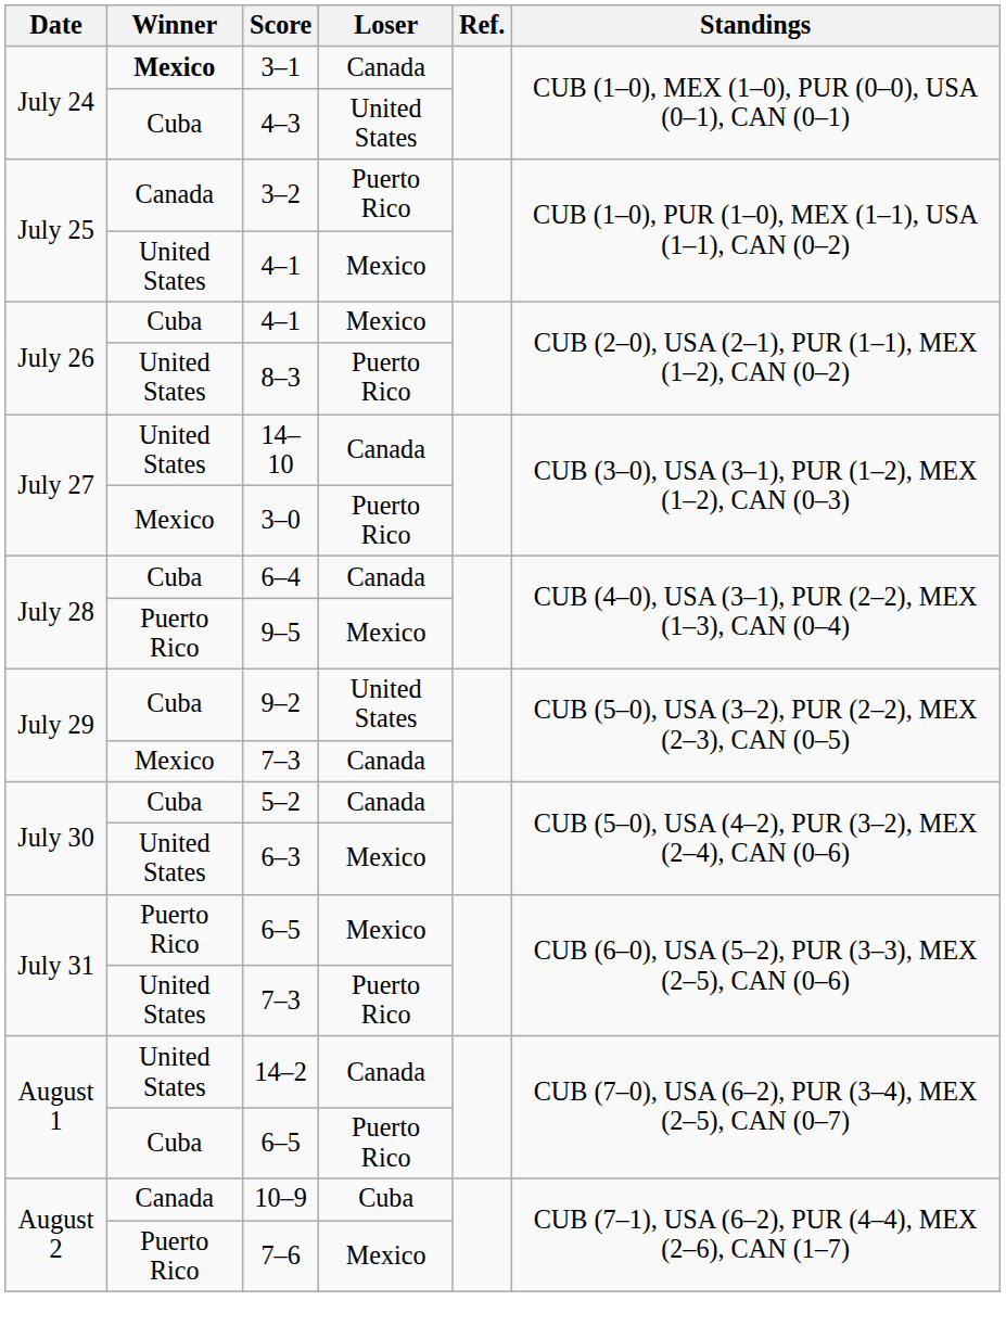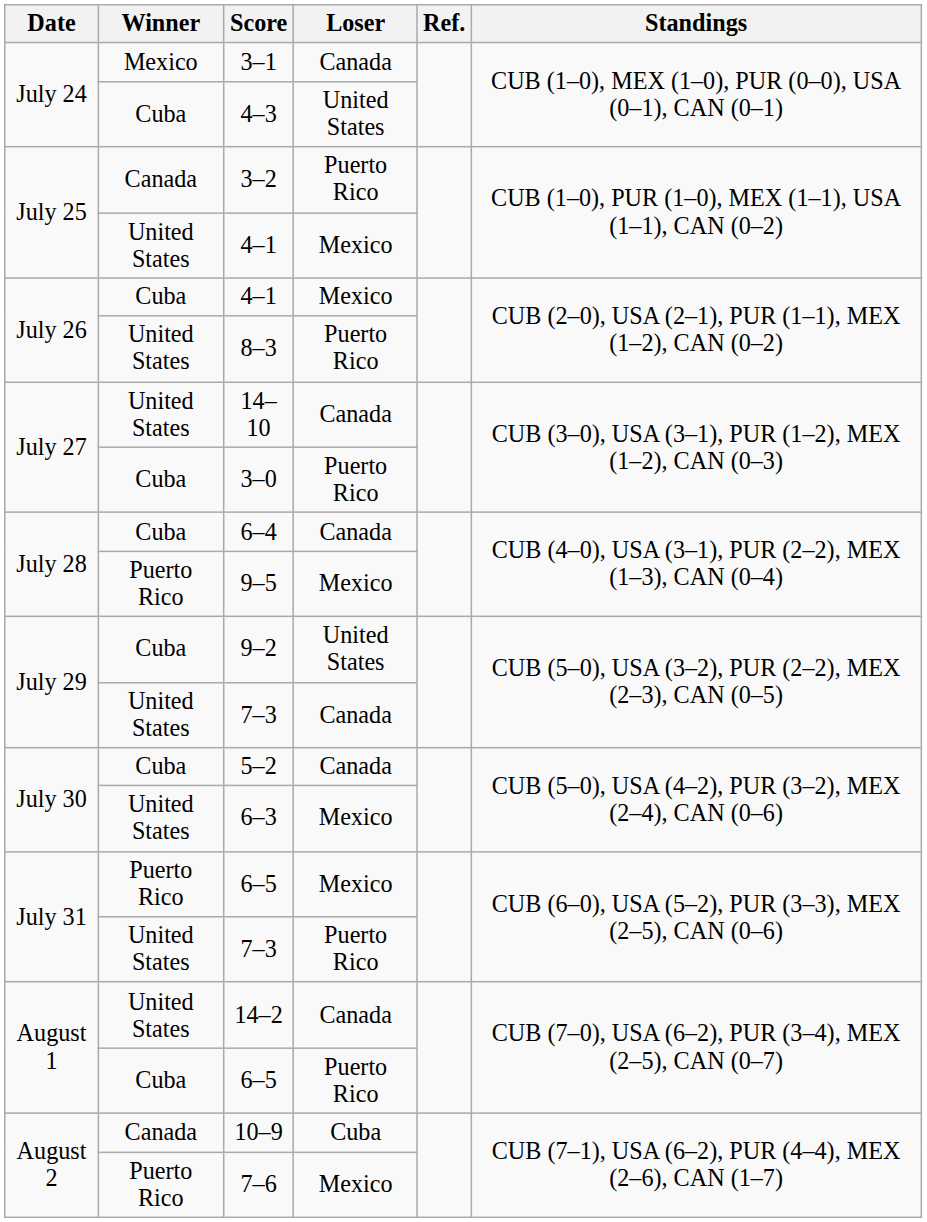3–1 | Winner: bold -> normal
3–0 | Winner: Mexico -> Cuba
July 29 / 7–3 | Winner: Mexico -> United States
